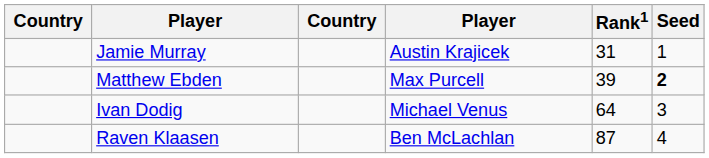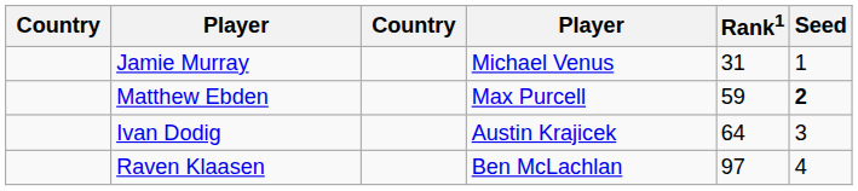Jamie Murray | column 4: Austin Krajicek -> Michael Venus
Matthew Ebden | Rank1: 39 -> 59
Ivan Dodig | column 4: Michael Venus -> Austin Krajicek
Raven Klaasen | Rank1: 87 -> 97
